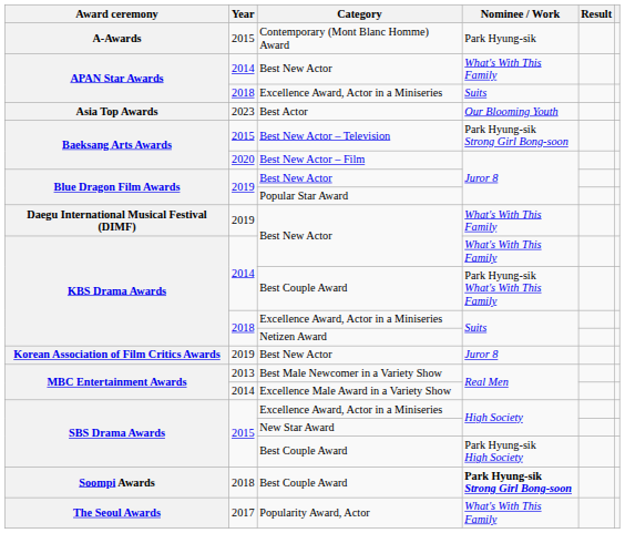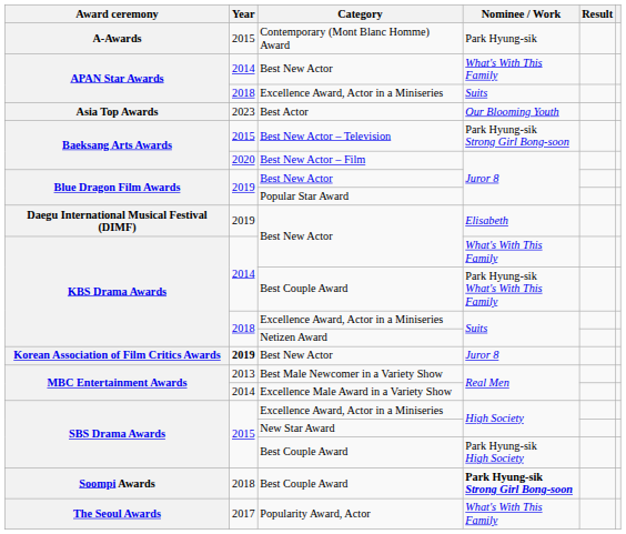Daegu International Musical Festival (DIMF) / Best New Actor | Nominee / Work: What's With This Family -> Elisabeth
Korean Association of Film Critics Awards / Best New Actor | Year: normal -> bold
